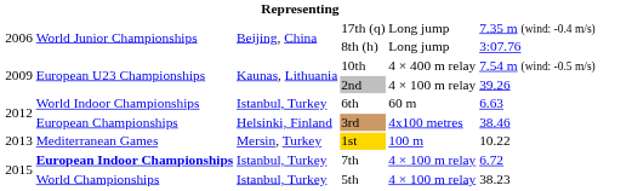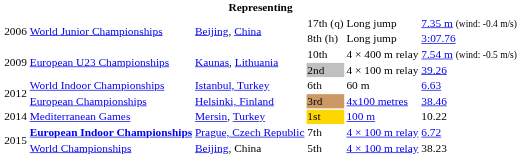1st | column 1: 2013 -> 2014
7th | column 3: Istanbul, Turkey -> Prague, Czech Republic
5th | column 3: Istanbul, Turkey -> Beijing, China
